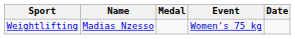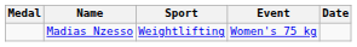columns swapped: Medal <-> Sport
